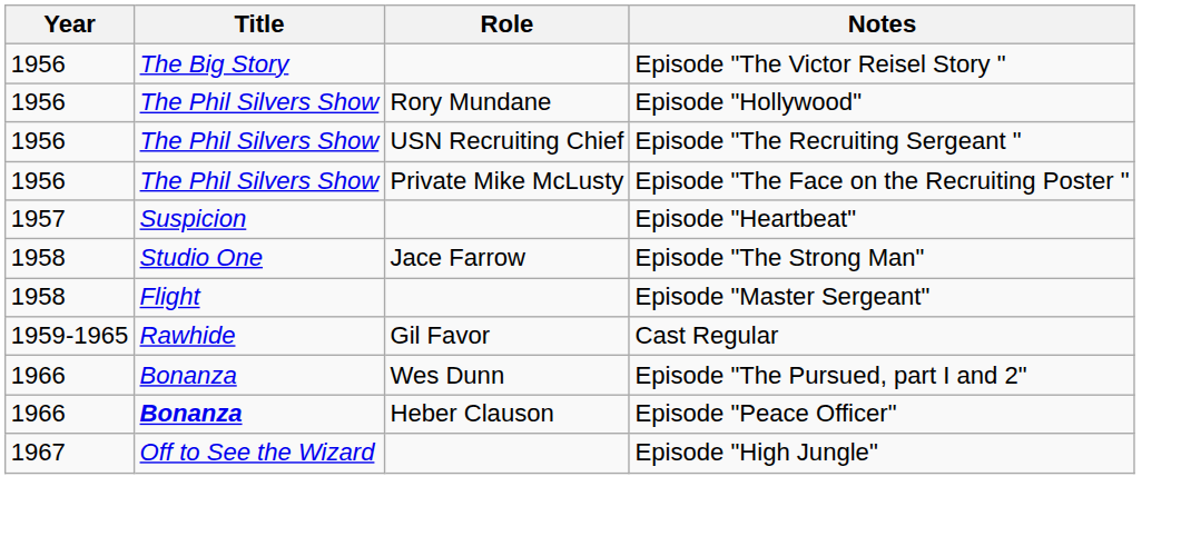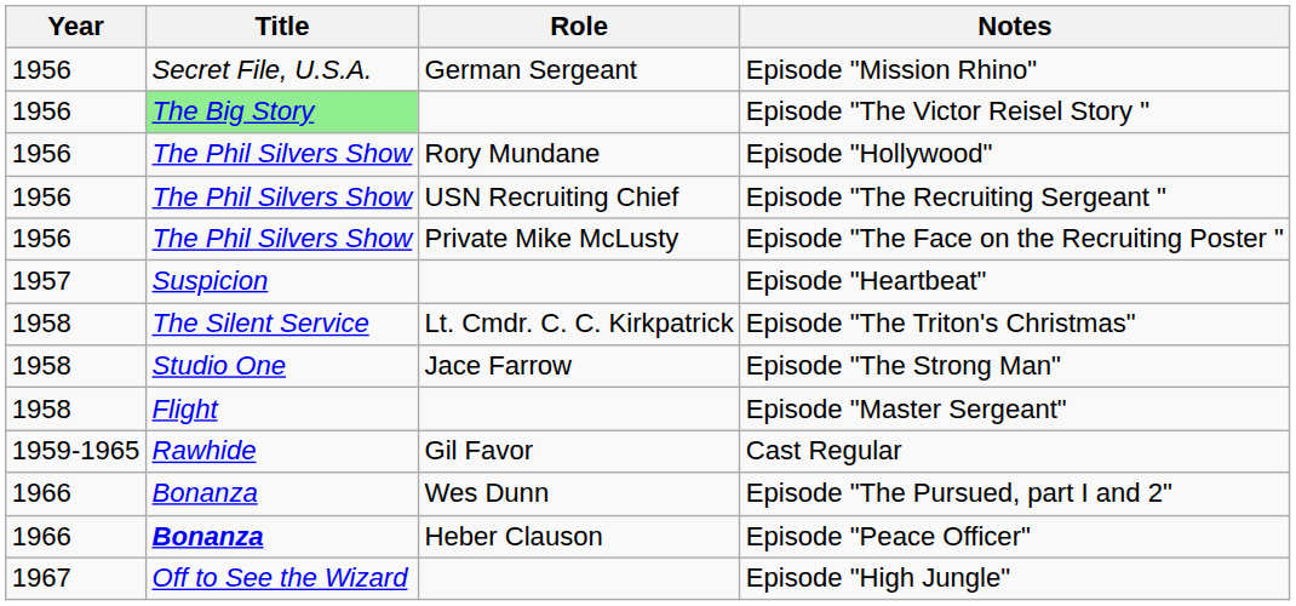+ row: 1956 | Secret File, U.S.A. | German Sergeant | Episode "Mission Rhino"
Episode "The Victor Reisel Story " | Title: no background -> lightgreen background
+ row: 1958 | The Silent Service | Lt. Cmdr. C. C. Kirkpatrick | Episode "The Triton's Christmas"
